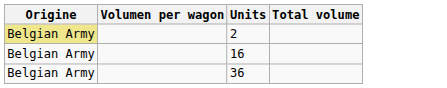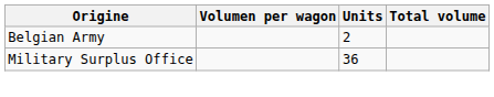2 | Origine: khaki background -> no background
- row: Belgian Army | 16
36 | Origine: Belgian Army -> Military Surplus Office
